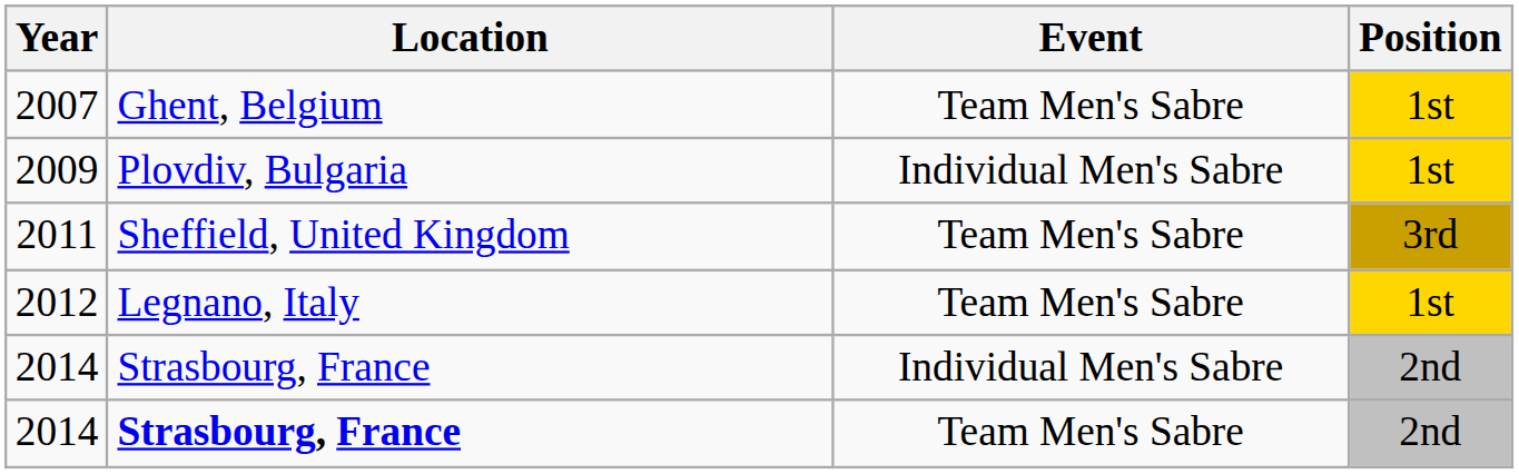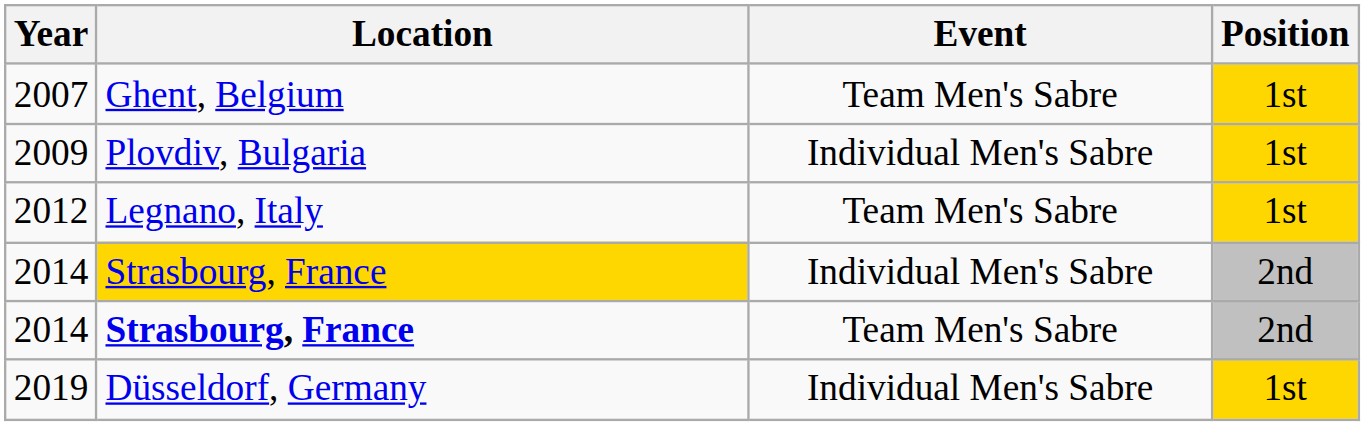- row: 2011 | Sheffield, United Kingdom | Team Men's Sabre | 3rd
2014 / Individual Men's Sabre | Location: no background -> gold background
+ row: 2019 | Düsseldorf, Germany | Individual Men's Sabre | 1st
